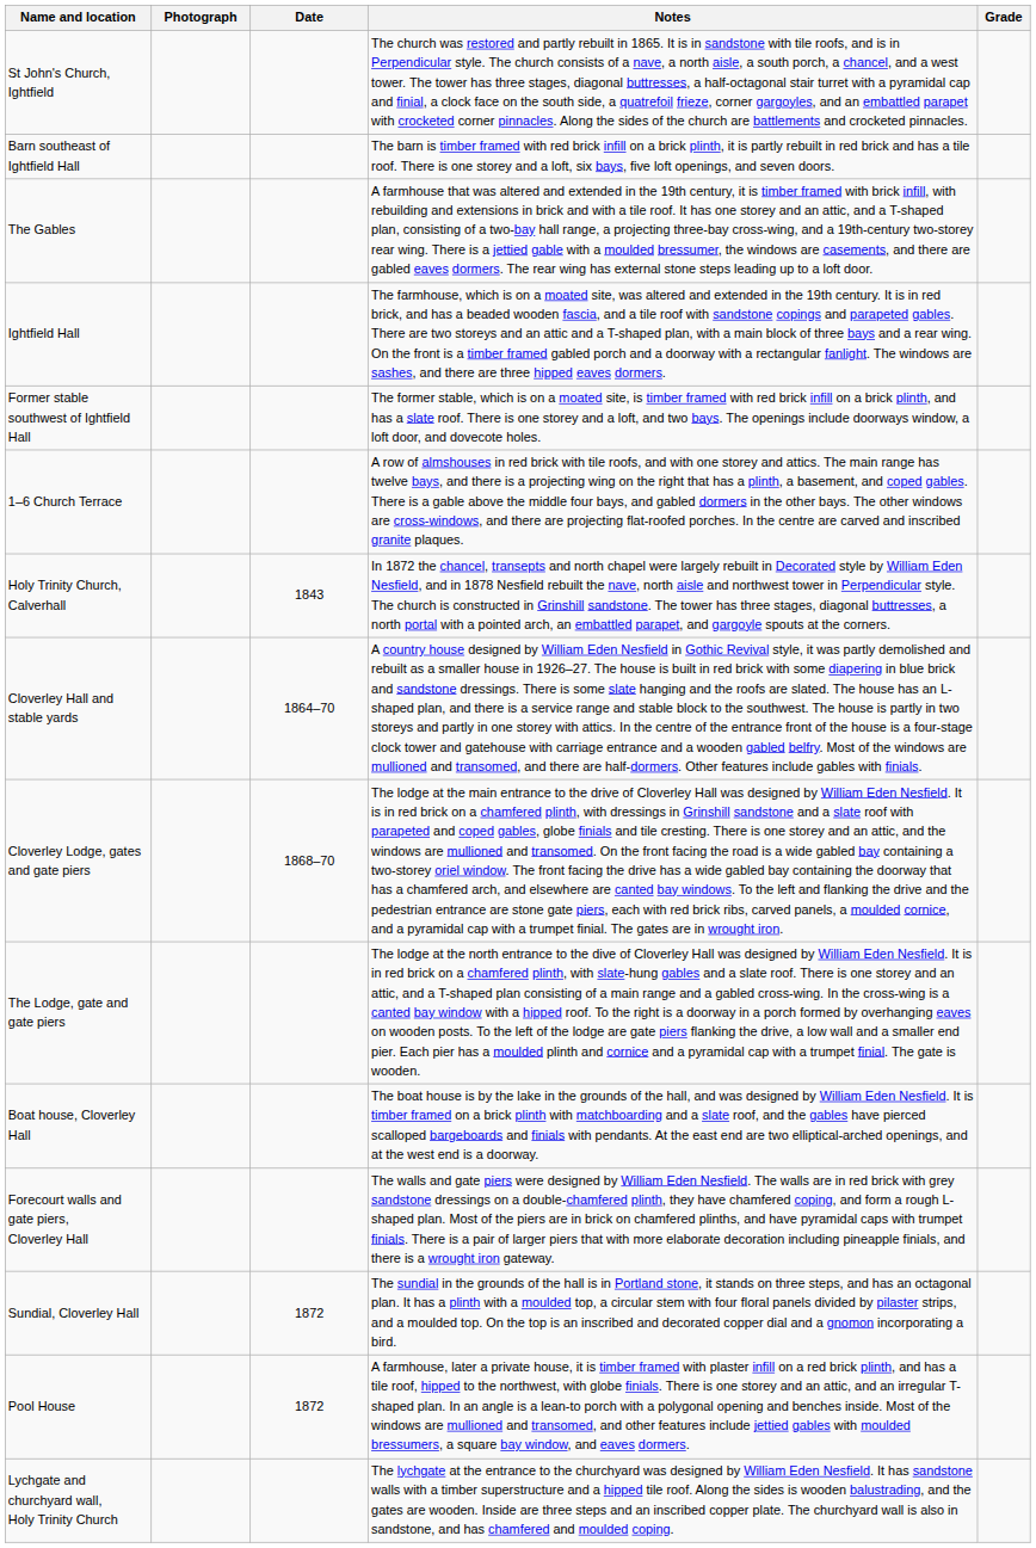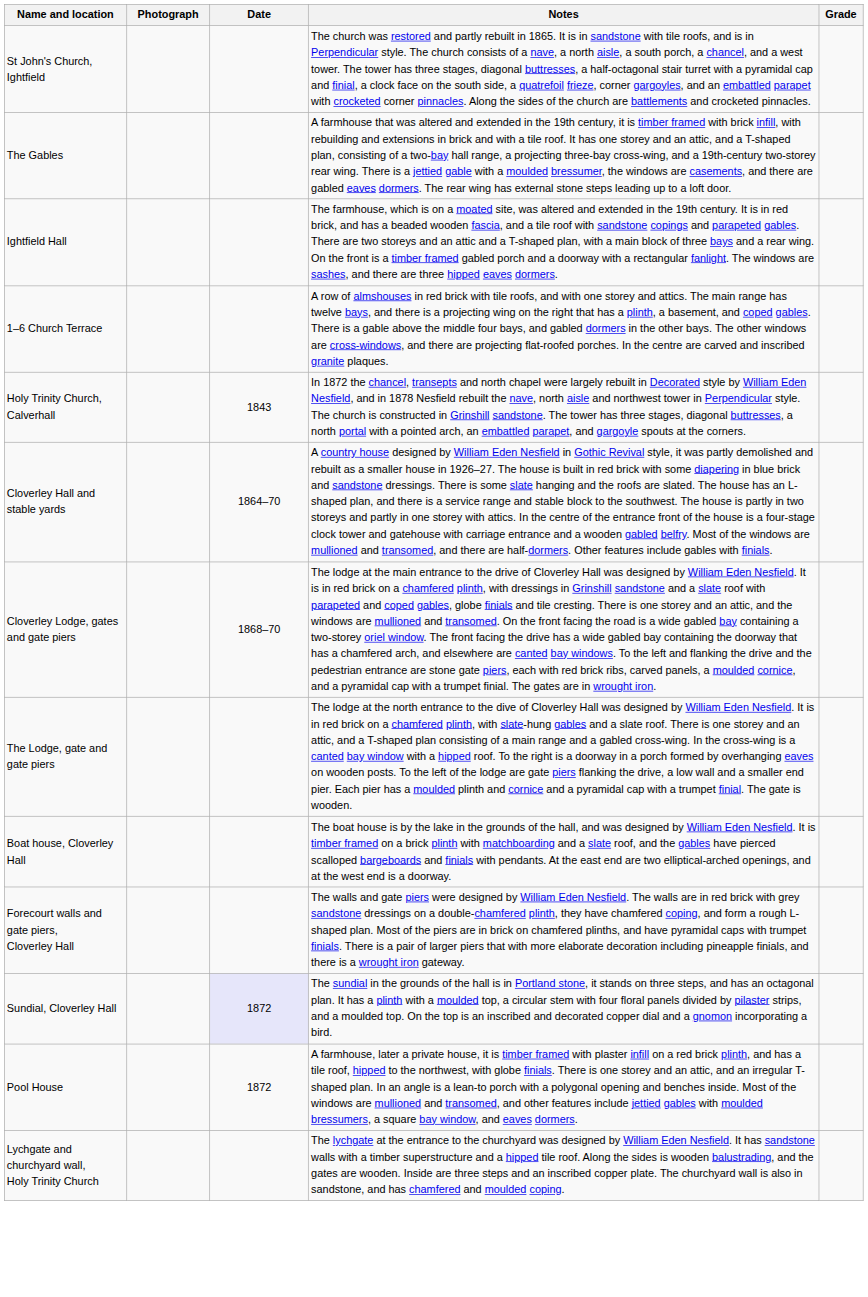- row: Barn southeast of Ightfield Hall | The barn is timber framed with red brick infill on a brick plinth, it is partly rebuilt in red brick and has a tile roof. There is one storey and a loft, six bays, five loft openings, and seven doors.
- row: Former stable southwest of Ightfield Hall | The former stable, which is on a moated site, is timber framed with red brick infill on a brick plinth, and has a slate roof. There is one storey and a loft, and two bays. The openings include doorways window, a loft door, and dovecote holes.
Sundial, Cloverley Hall | Date: no background -> lavender background
